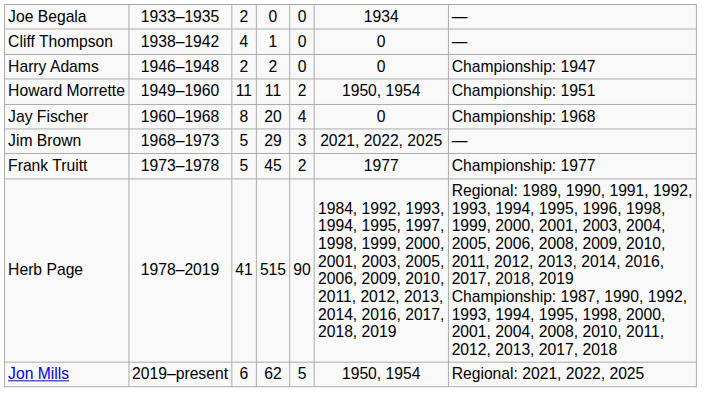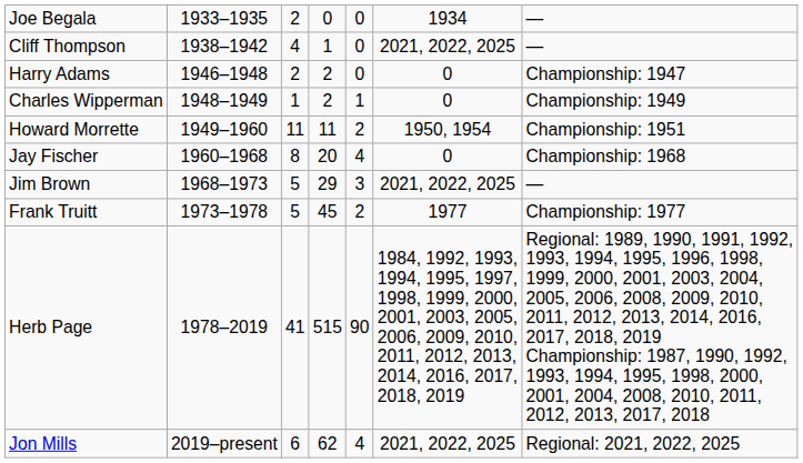Cliff Thompson | column 6: 0 -> 2021, 2022, 2025
+ row: Charles Wipperman | 1948–1949 | 1 | 2 | 1 | 0 | Championship: 1949
Jon Mills | column 5: 5 -> 4
Jon Mills | column 6: 1950, 1954 -> 2021, 2022, 2025
